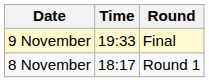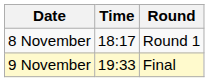rows swapped: 8 November <-> 9 November
